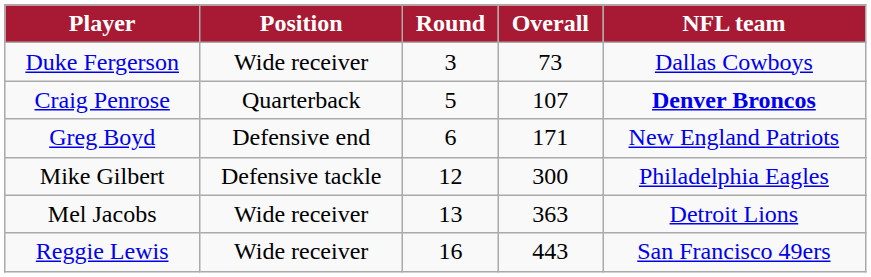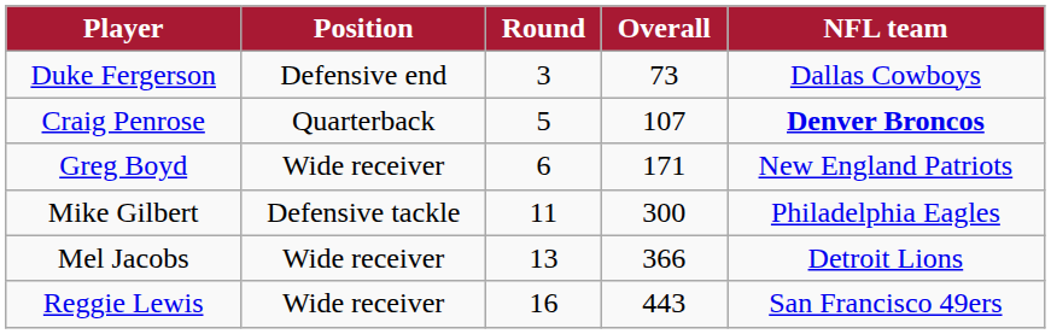Duke Fergerson | Position: Wide receiver -> Defensive end
Greg Boyd | Position: Defensive end -> Wide receiver
Mike Gilbert | Round: 12 -> 11
Mel Jacobs | Overall: 363 -> 366
